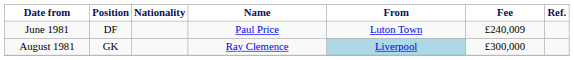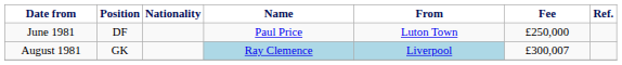June 1981 | Fee: £240,009 -> £250,000
August 1981 | Name: no background -> lightblue background
August 1981 | Fee: £300,000 -> £300,007
